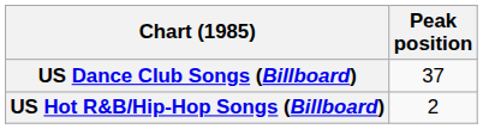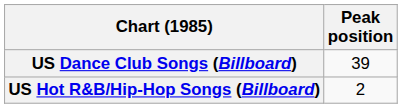US Dance Club Songs (Billboard) | Peak position: 37 -> 39
